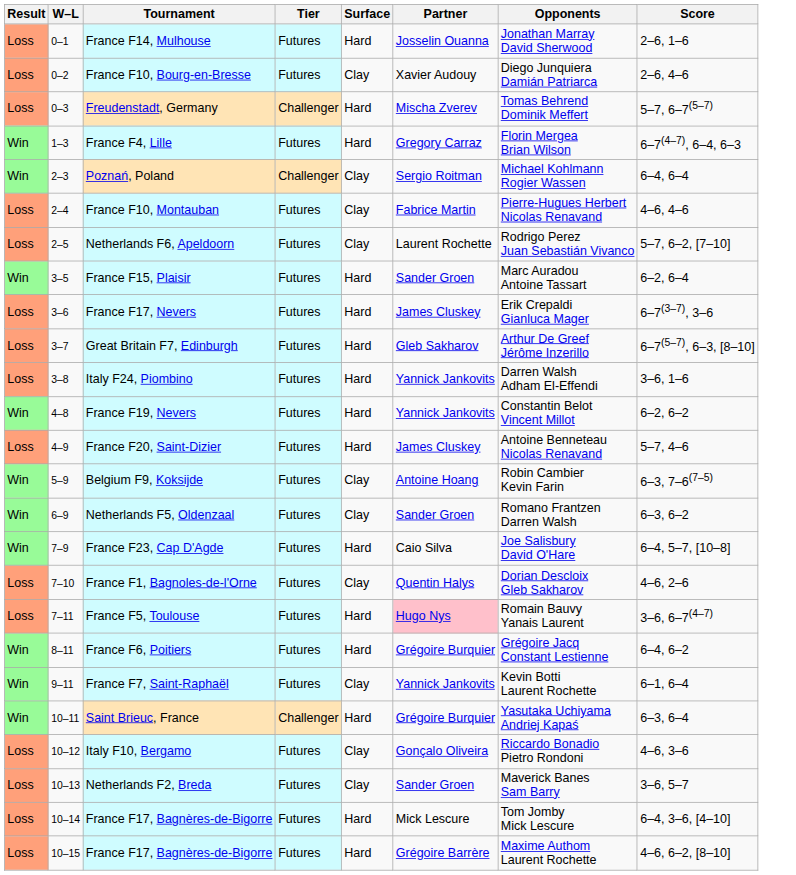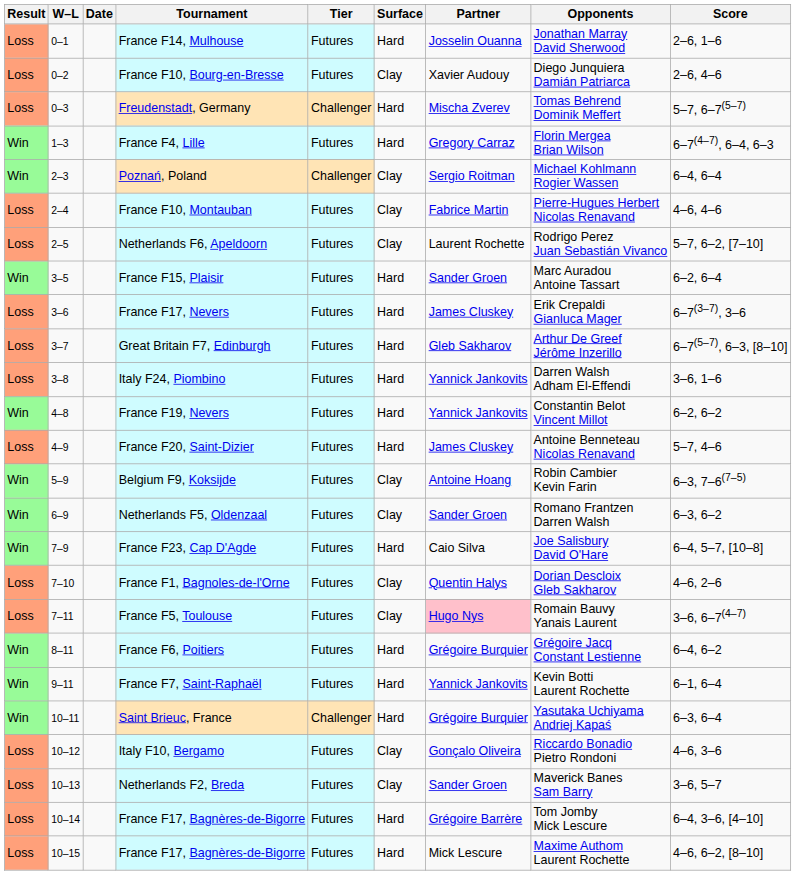+ column: Date
France F5, Toulouse | Surface: Hard -> Clay
France F7, Saint-Raphaël | Surface: Clay -> Hard
10–14 / France F17, Bagnères-de-Bigorre | Partner: Mick Lescure -> Grégoire Barrère
10–15 / France F17, Bagnères-de-Bigorre | Partner: Grégoire Barrère -> Mick Lescure
